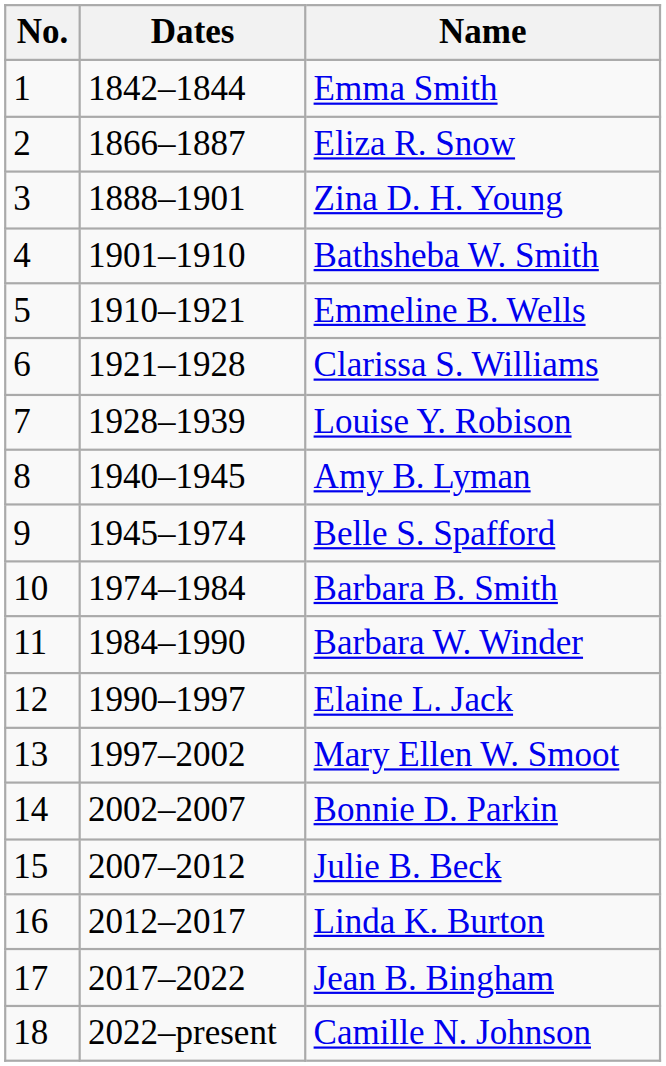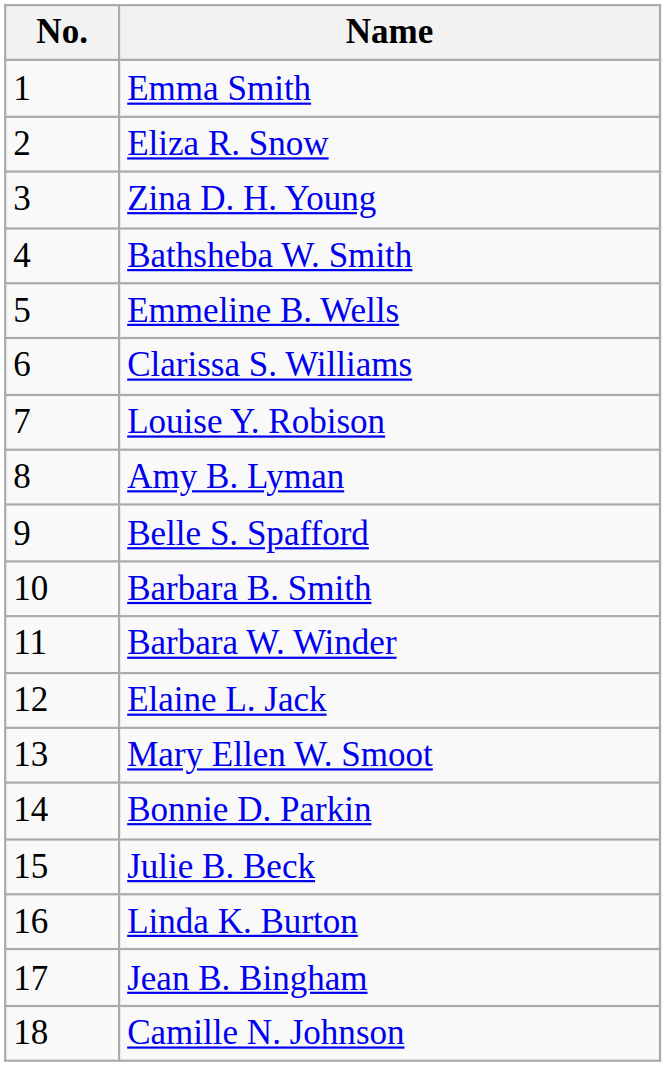- column: Dates | 1842–1844 | 1866–1887 | 1888–1901 | 1901–1910 | 1910–1921 | 1921–1928 | 1928–1939 | 1940–1945 | 1945–1974 | 1974–1984 | 1984–1990 | 1990–1997 | 1997–2002 | 2002–2007 | 2007–2012 | 2012–2017 | 2017–2022 | 2022–present
